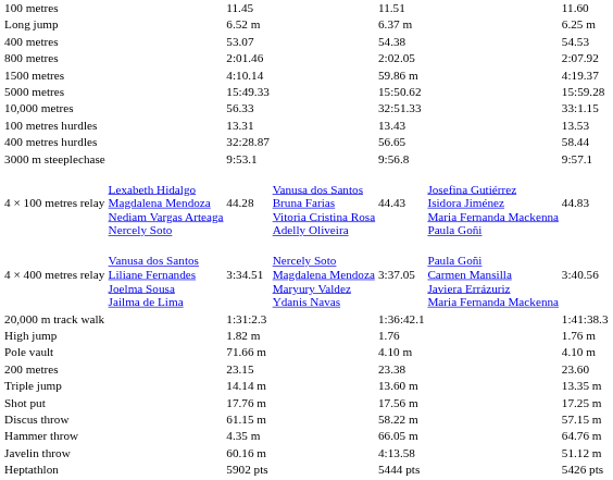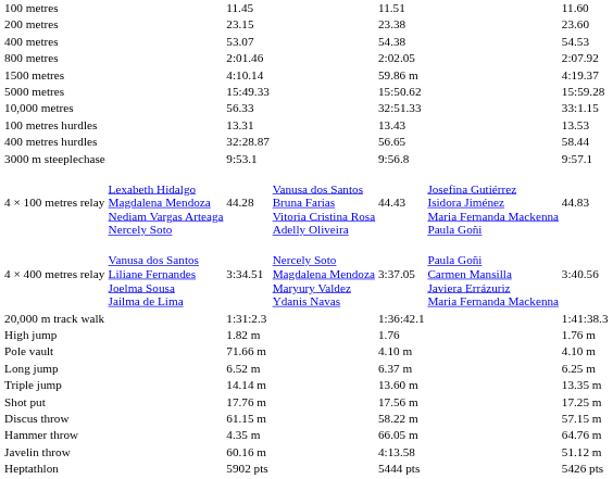rows swapped: 200 metres <-> Long jump
